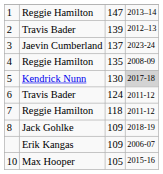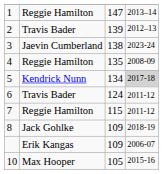3 | column 3: 137 -> 138
5 | column 3: 130 -> 134
7 | column 3: 118 -> 115
